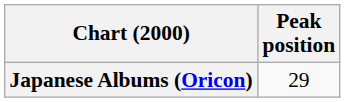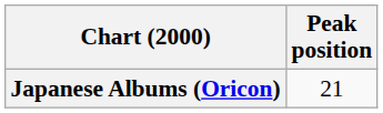Japanese Albums (Oricon) | Peak position: 29 -> 21
